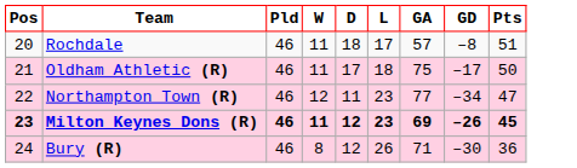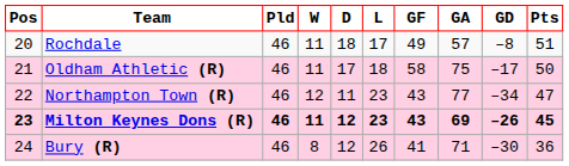+ column: GF | 49 | 58 | 43 | 43 | 41
